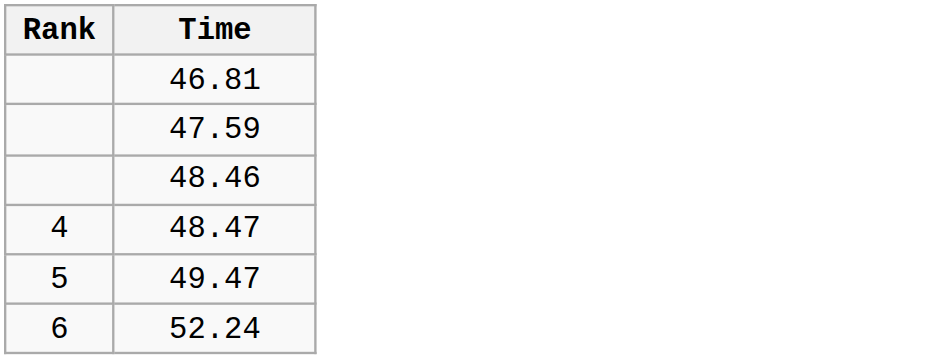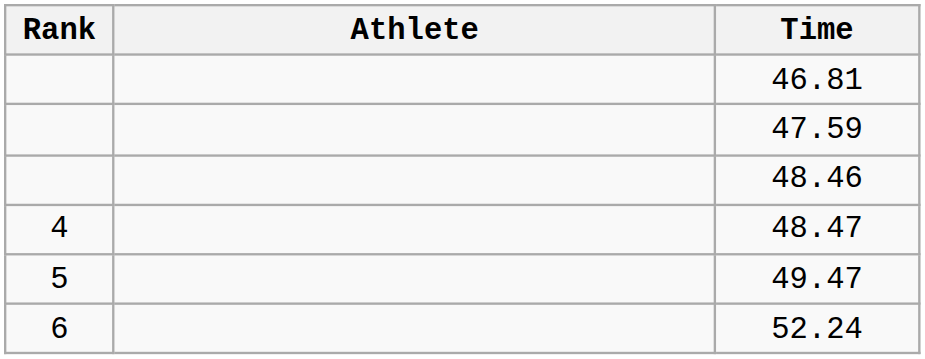+ column: Athlete
